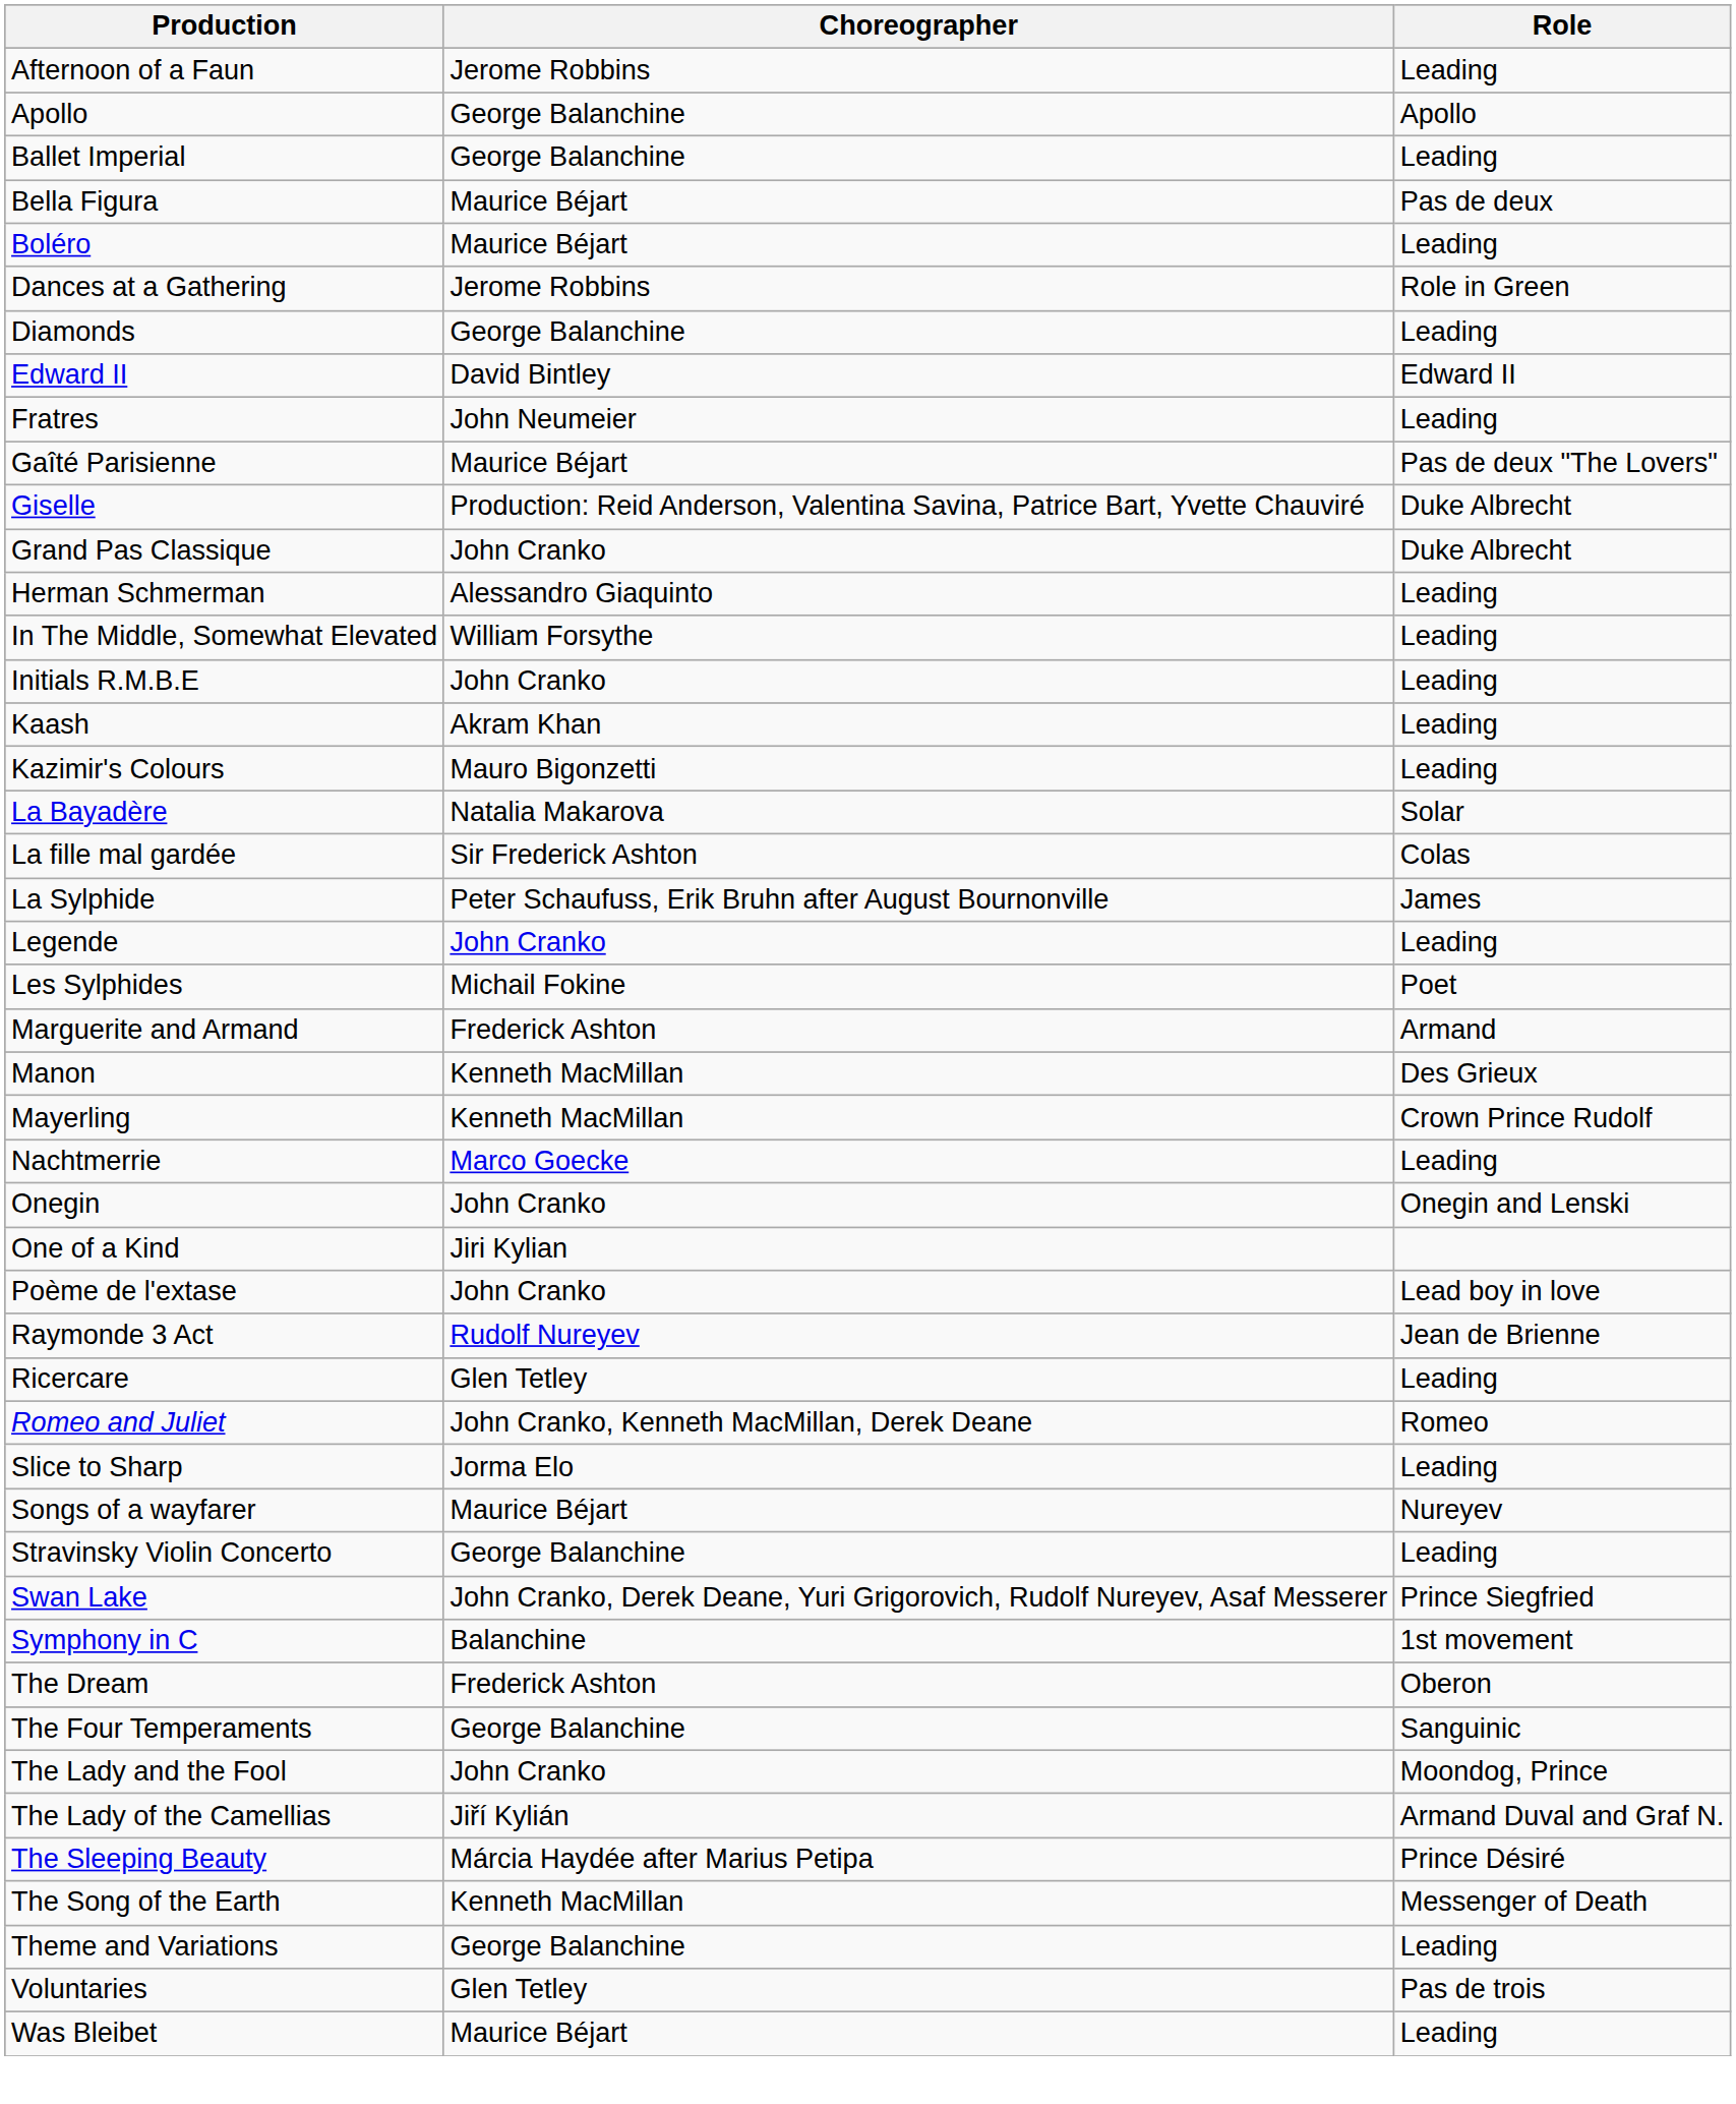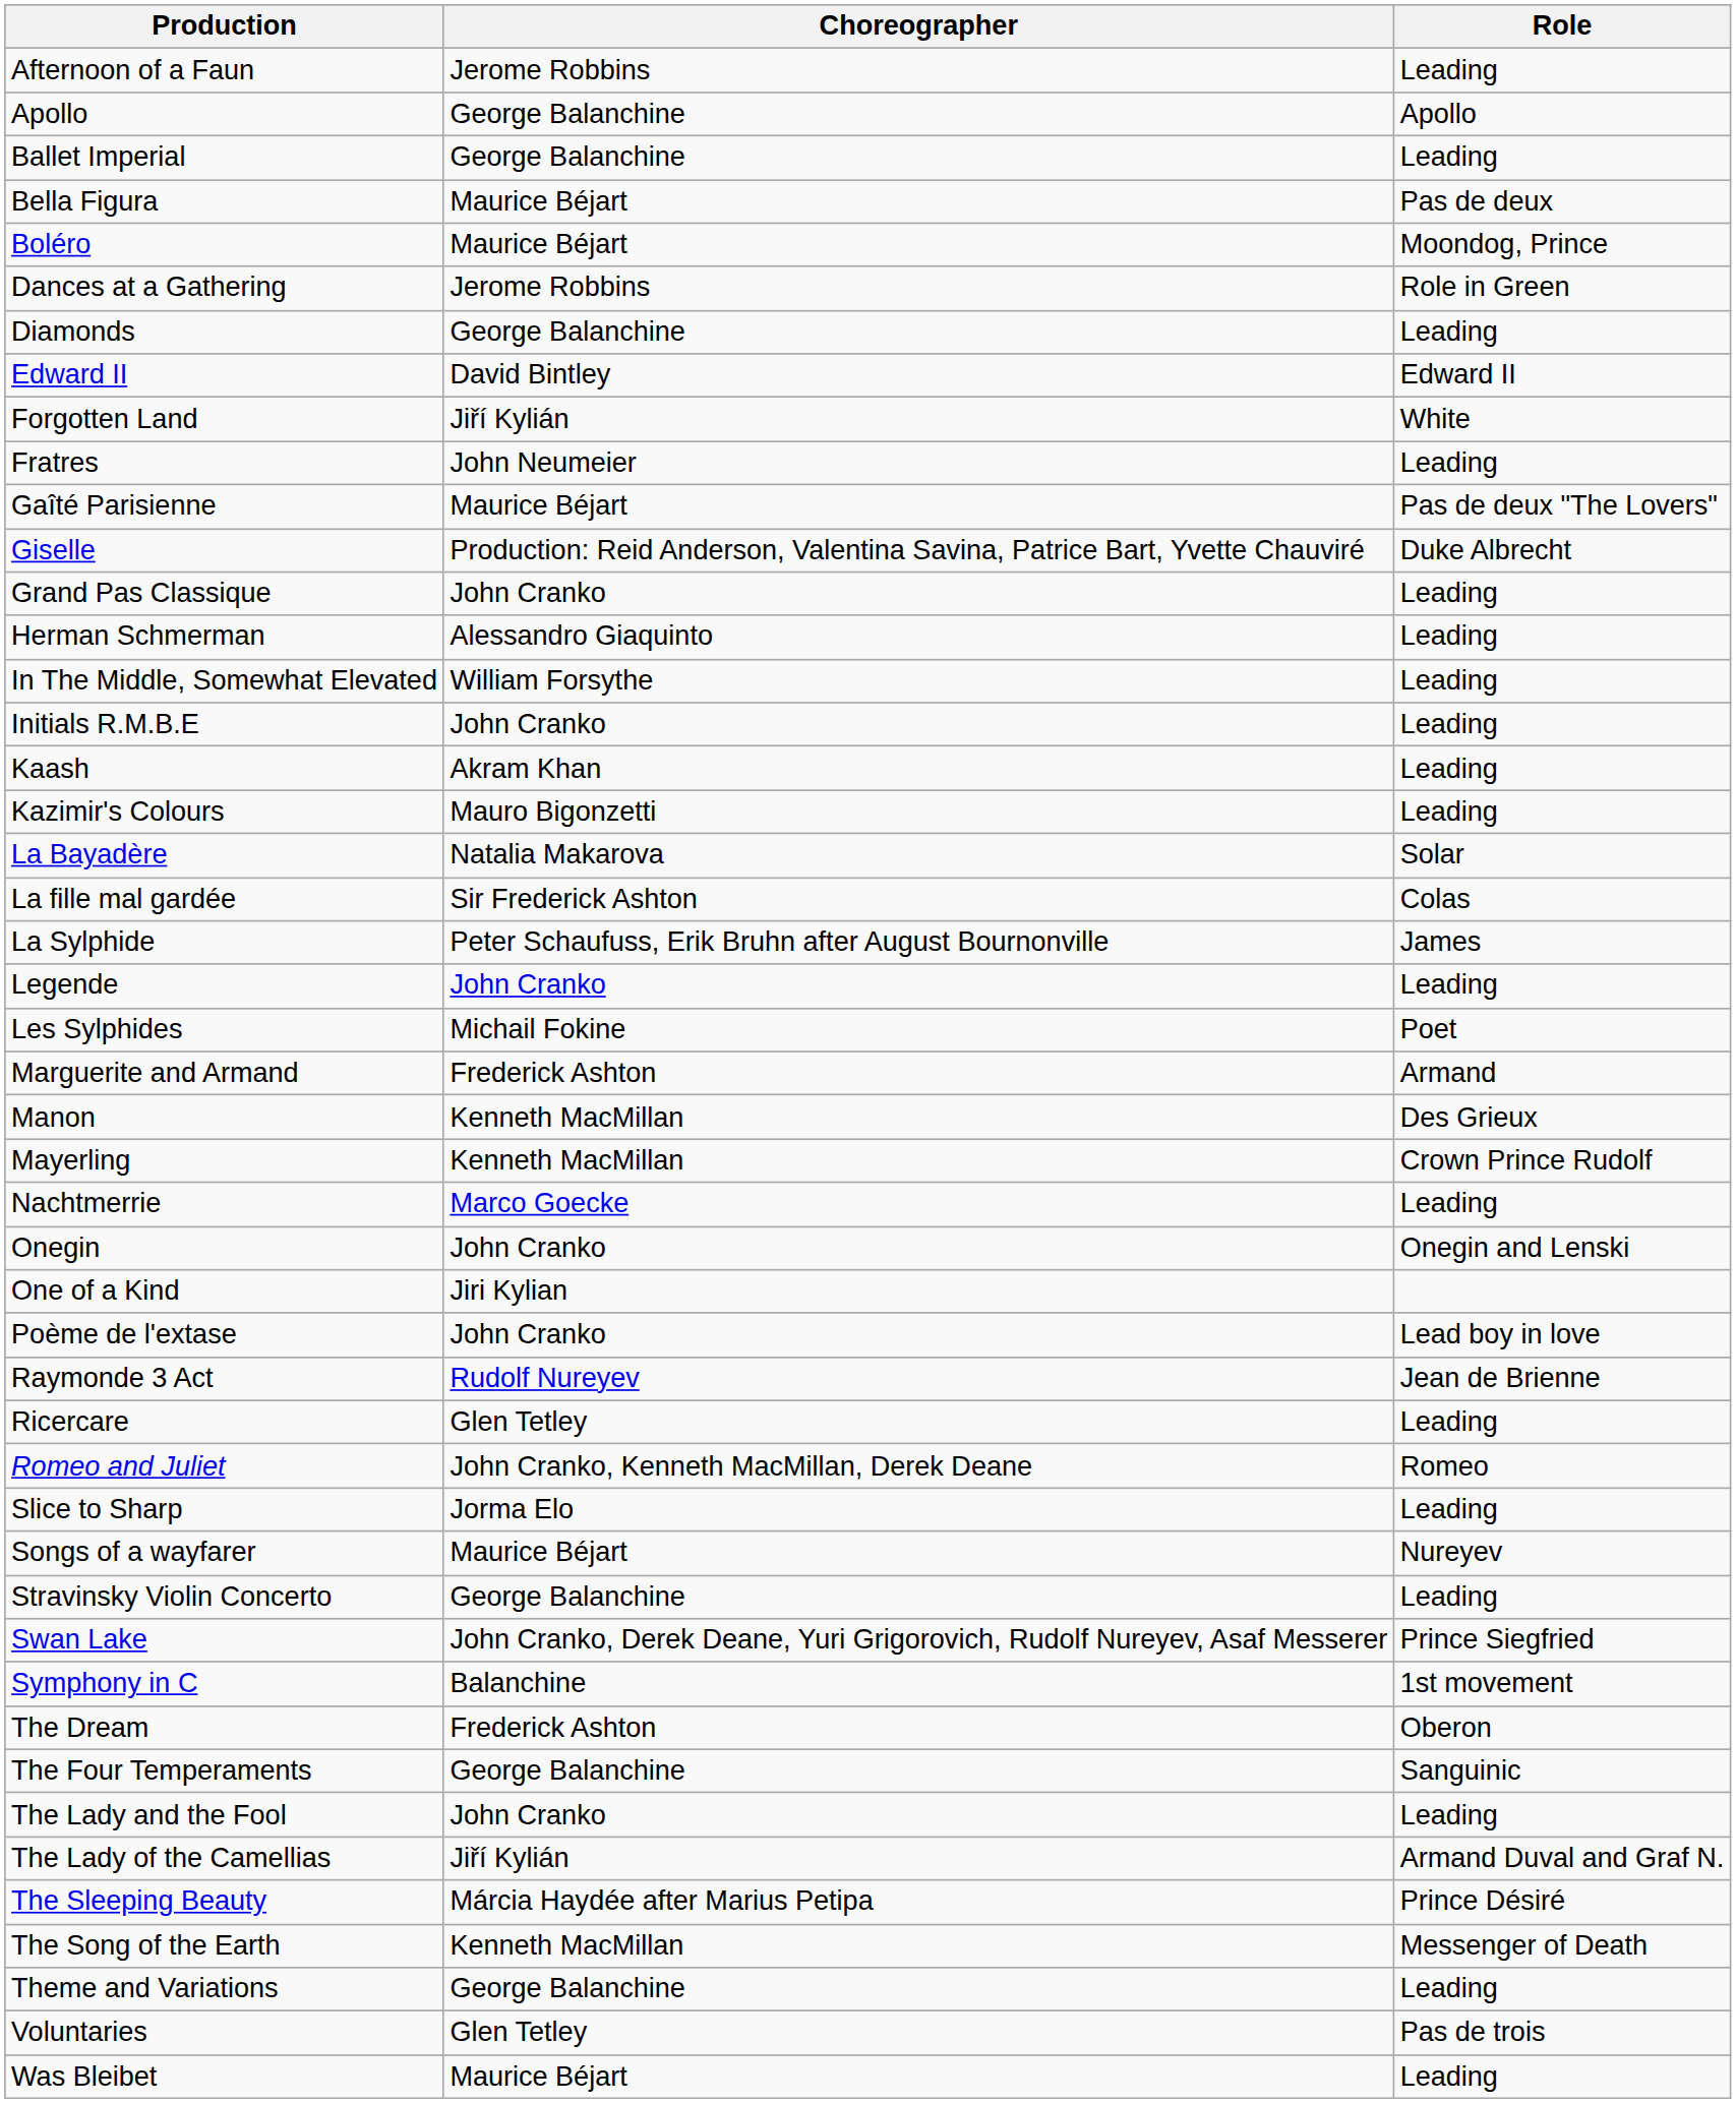Boléro | Role: Leading -> Moondog, Prince
+ row: Forgotten Land | Jiří Kylián | White
Grand Pas Classique | Role: Duke Albrecht -> Leading
The Lady and the Fool | Role: Moondog, Prince -> Leading
